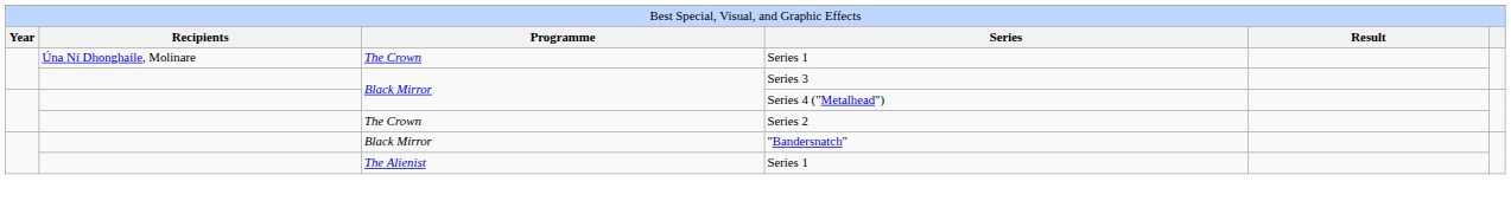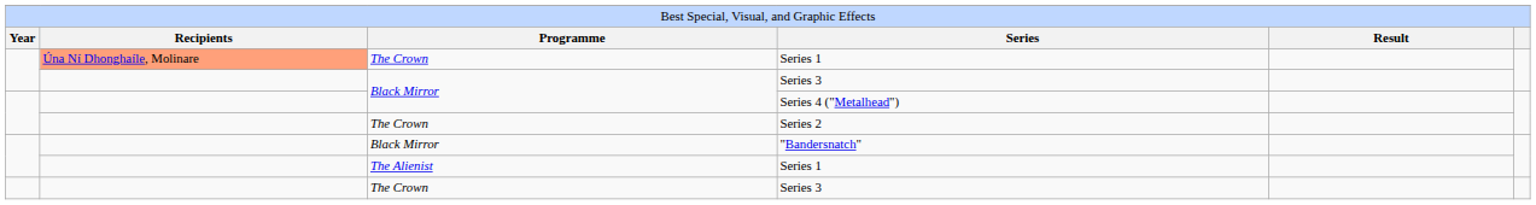The Crown / Series 1 | column 2: no background -> lightsalmon background
+ row: The Crown | Series 3
